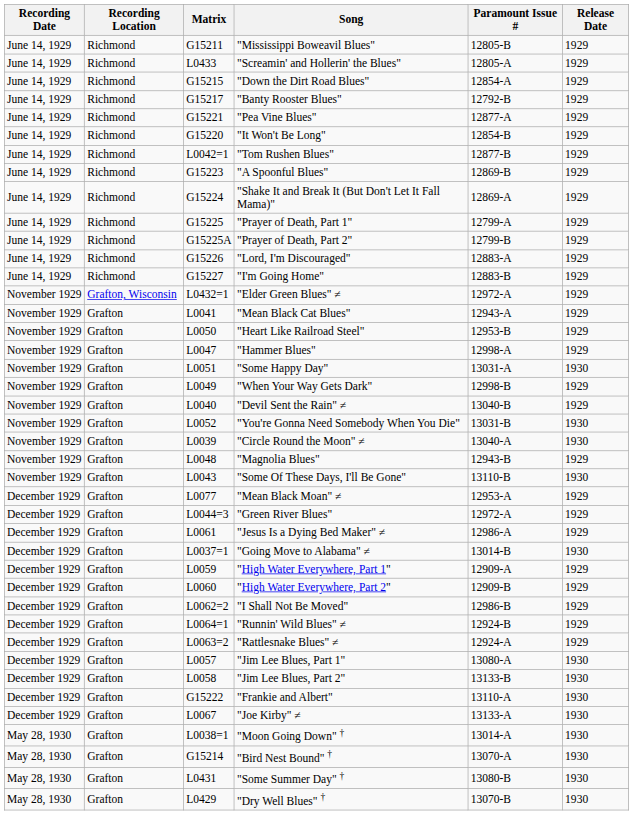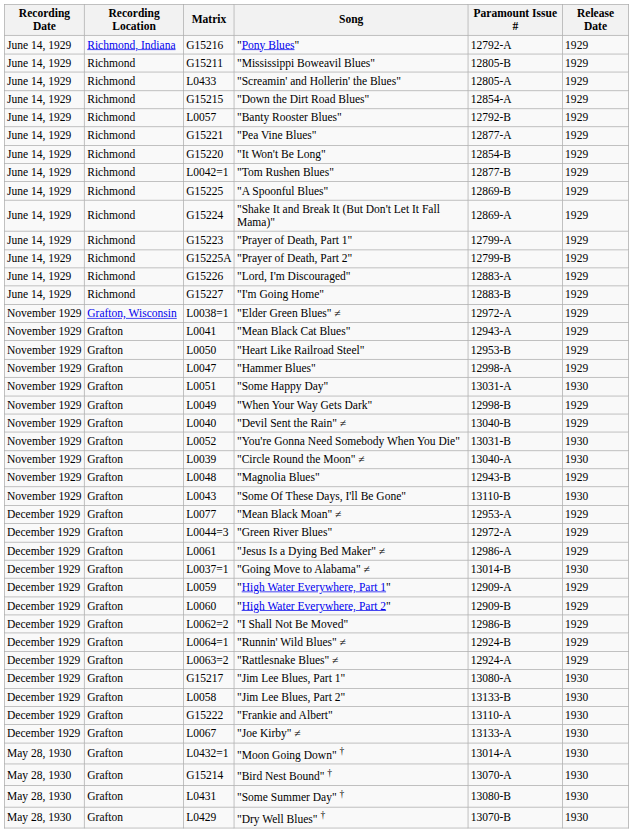+ row: June 14, 1929 | Richmond, Indiana | G15216 | "Pony Blues" | 12792-A | 1929
"Banty Rooster Blues" | Matrix: G15217 -> L0057
"A Spoonful Blues" | Matrix: G15223 -> G15225
"Prayer of Death, Part 1" | Matrix: G15225 -> G15223
"Elder Green Blues" ≠ | Matrix: L0432=1 -> L0038=1
"Jim Lee Blues, Part 1" | Matrix: L0057 -> G15217
"Moon Going Down" † | Matrix: L0038=1 -> L0432=1
